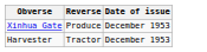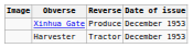+ column: Image
